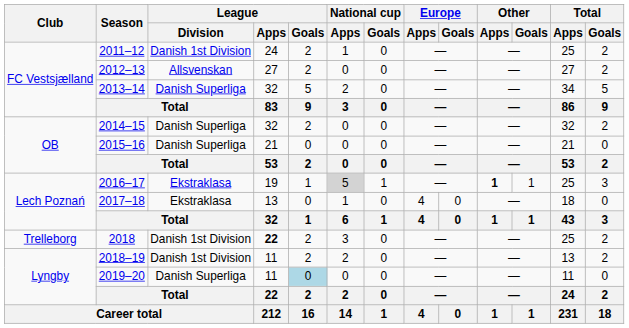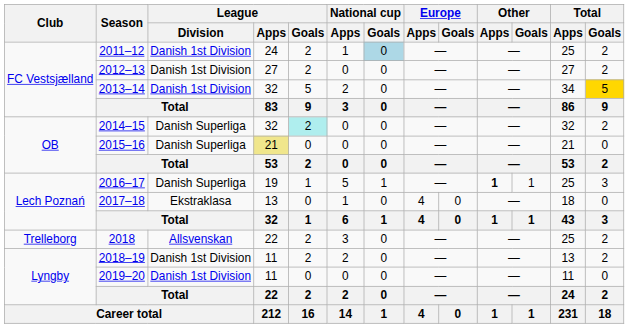2011–12 | National cup / Goals: no background -> lightblue background
2012–13 | League / Division: Allsvenskan -> Danish 1st Division
2013–14 | League / Division: Danish Superliga -> Danish 1st Division
2013–14 | Total / Goals: no background -> gold background
2014–15 | League / Goals: no background -> paleturquoise background
2015–16 | League / Apps: no background -> khaki background
2016–17 | League / Division: Ekstraklasa -> Danish Superliga
2016–17 | National cup / Apps: lightgrey background -> no background
2018 | League / Division: Danish 1st Division -> Allsvenskan
2018 | League / Apps: bold -> normal
2019–20 | League / Division: Danish Superliga -> Danish 1st Division
2019–20 | League / Goals: lightblue background -> no background
